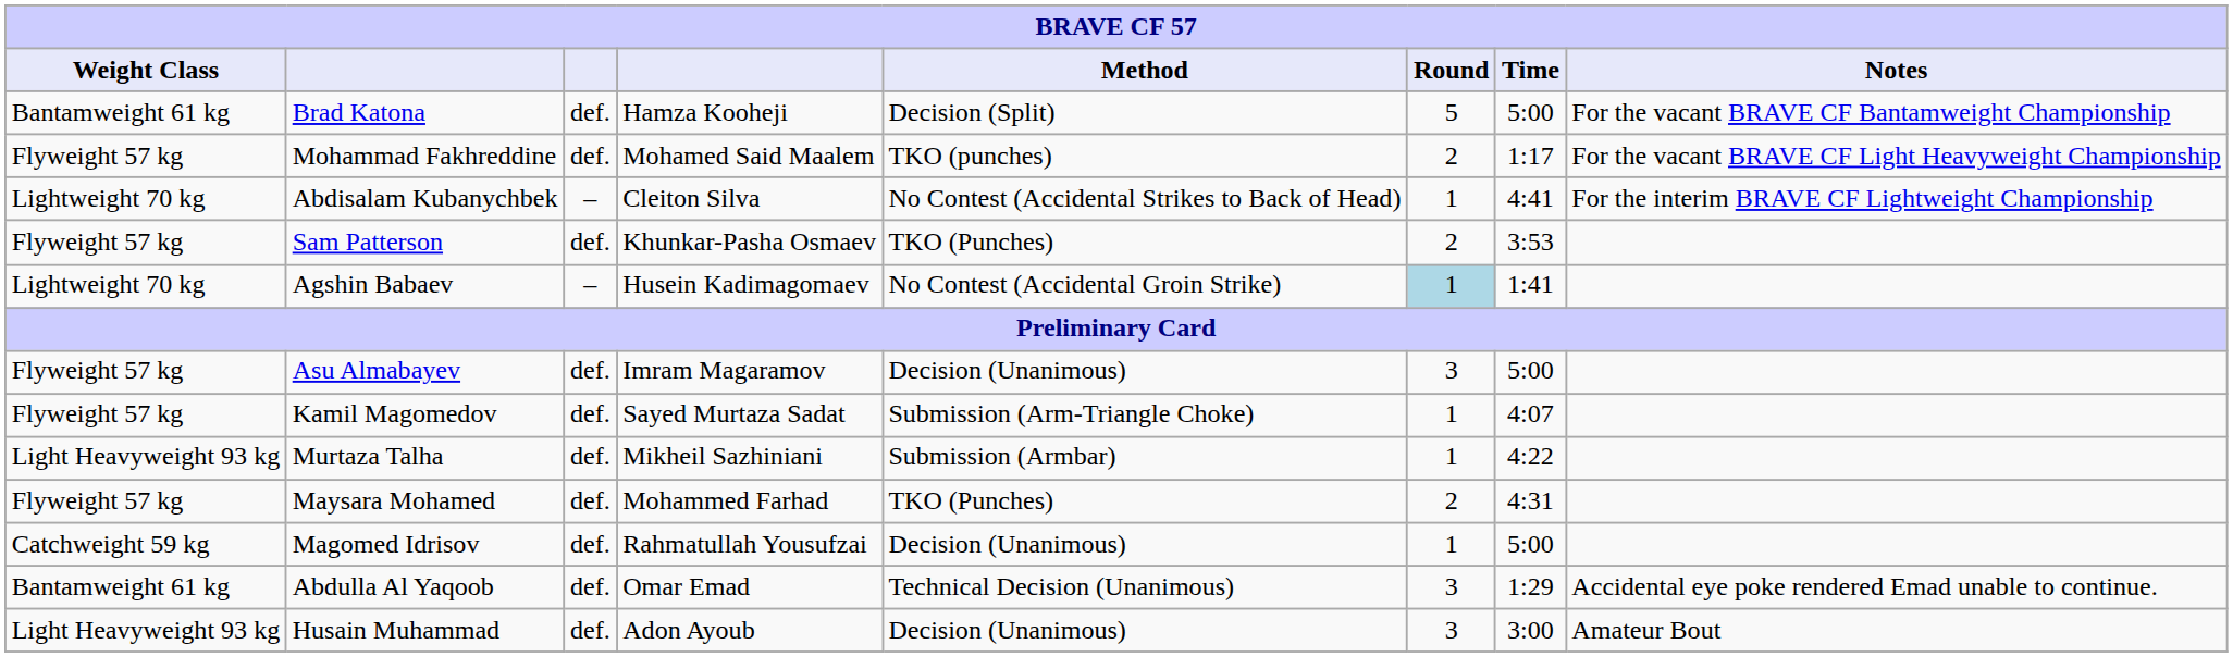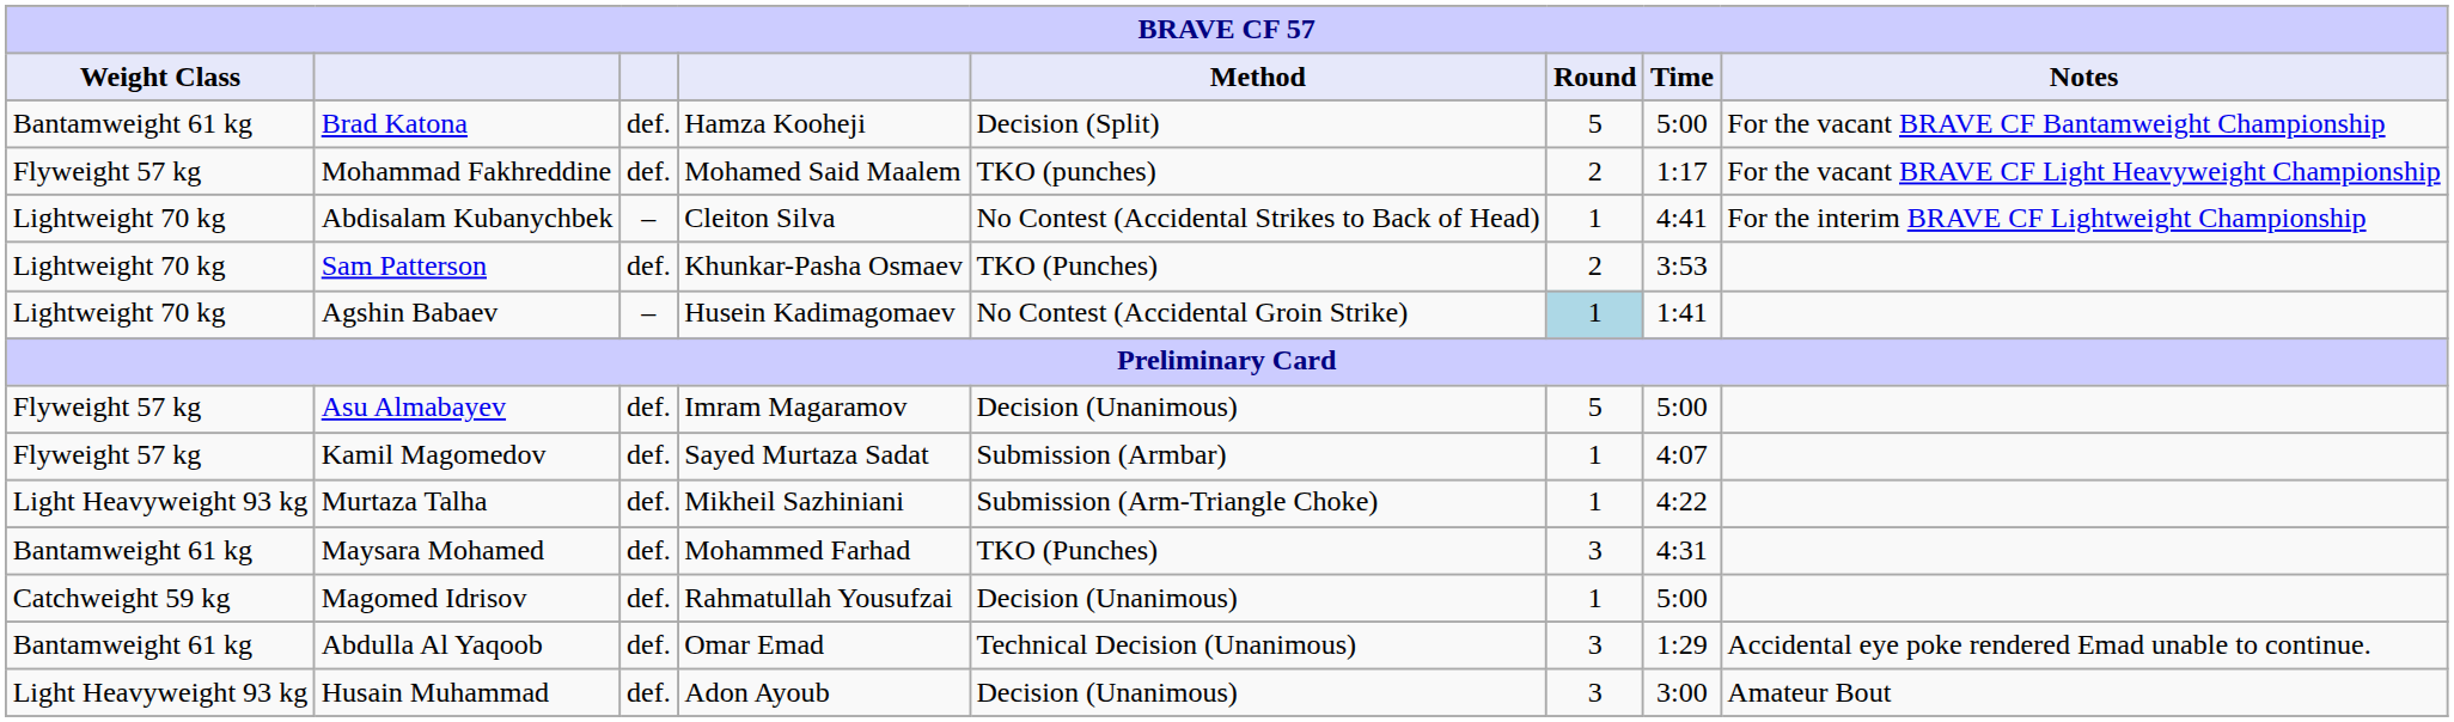Sam Patterson | Weight Class: Flyweight 57 kg -> Lightweight 70 kg
Asu Almabayev | Round: 3 -> 5
Kamil Magomedov | Method: Submission (Arm-Triangle Choke) -> Submission (Armbar)
Murtaza Talha | Method: Submission (Armbar) -> Submission (Arm-Triangle Choke)
Maysara Mohamed | Weight Class: Flyweight 57 kg -> Bantamweight 61 kg
Maysara Mohamed | Round: 2 -> 3
